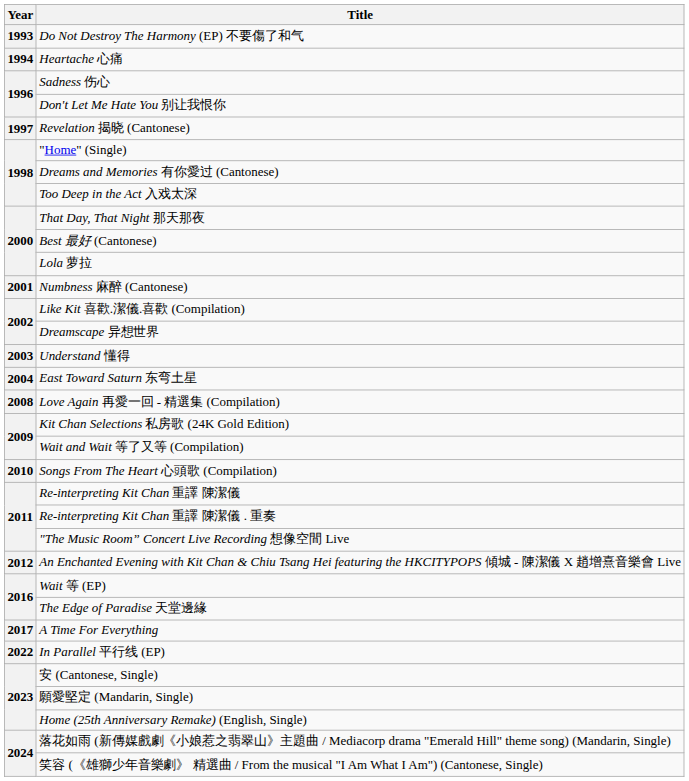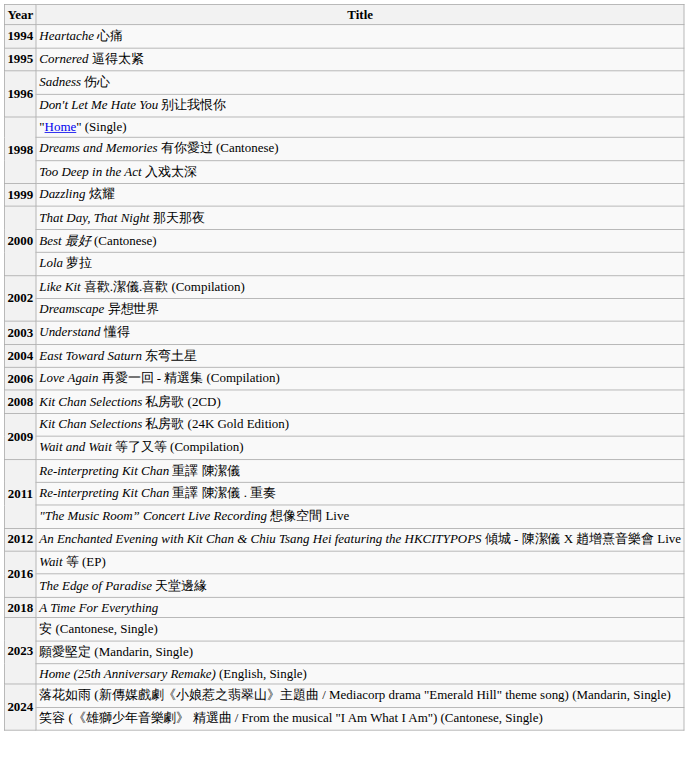- row: 1993 | Do Not Destroy The Harmony (EP) 不要傷了和气
+ row: 1995 | Cornered 逼得太紧
- row: 1997 | Revelation 揭晓 (Cantonese)
+ row: 1999 | Dazzling 炫耀
- row: 2001 | Numbness 麻醉 (Cantonese)
Love Again 再愛一回 - 精選集 (Compilation) | Year: 2008 -> 2006
+ row: 2008 | Kit Chan Selections 私房歌 (2CD)
- row: 2010 | Songs From The Heart 心頭歌 (Compilation)
A Time For Everything | Year: 2017 -> 2018
- row: 2022 | In Parallel 平行线 (EP)
